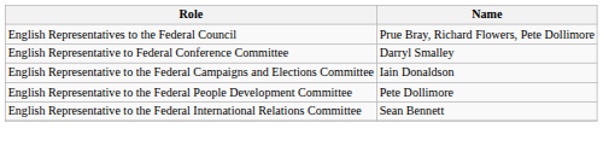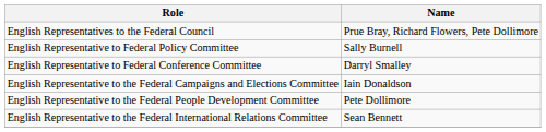+ row: English Representative to Federal Policy Committee | Sally Burnell
